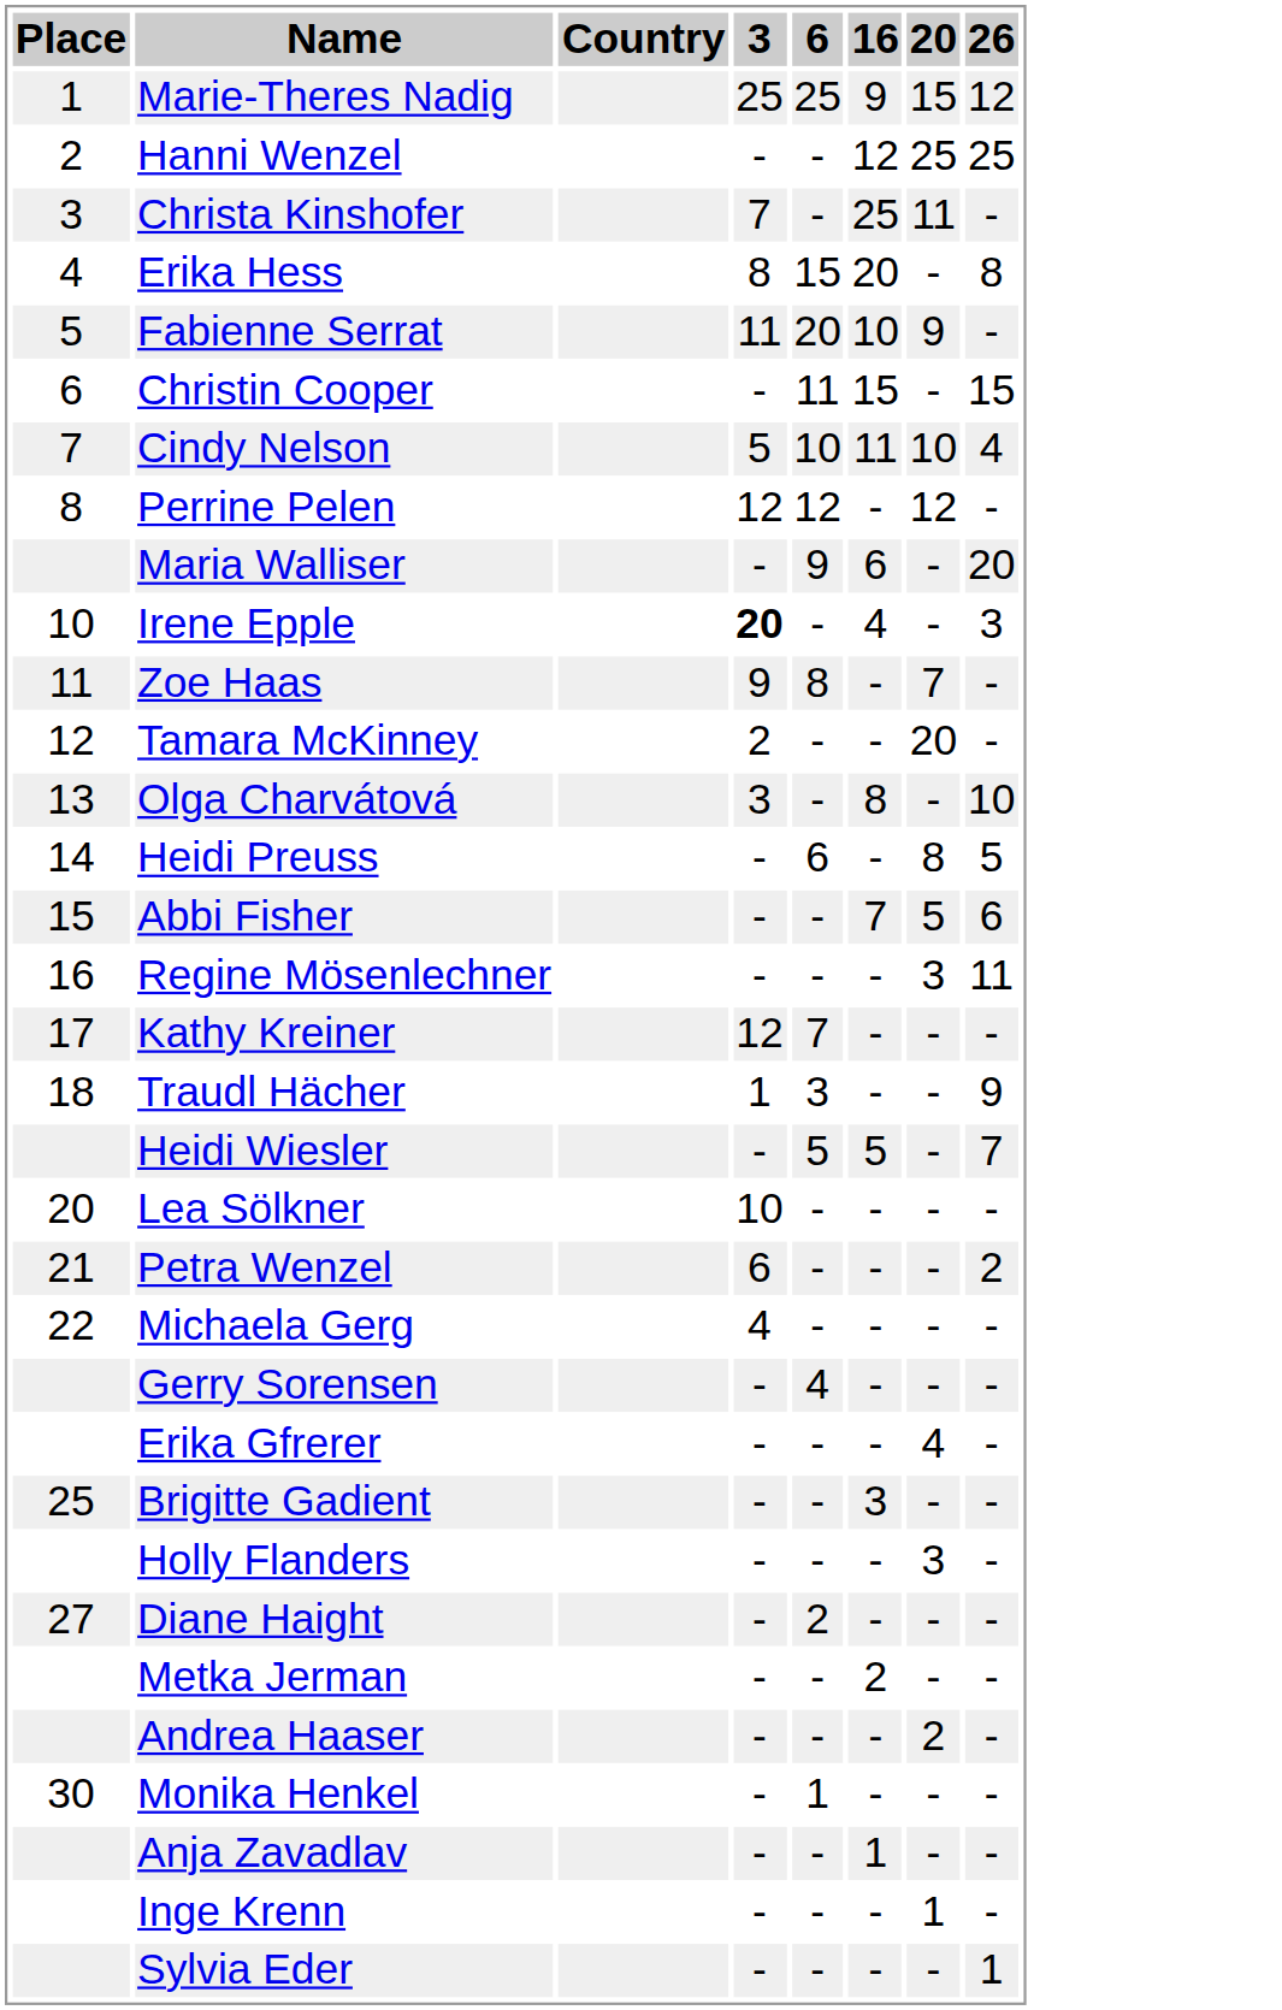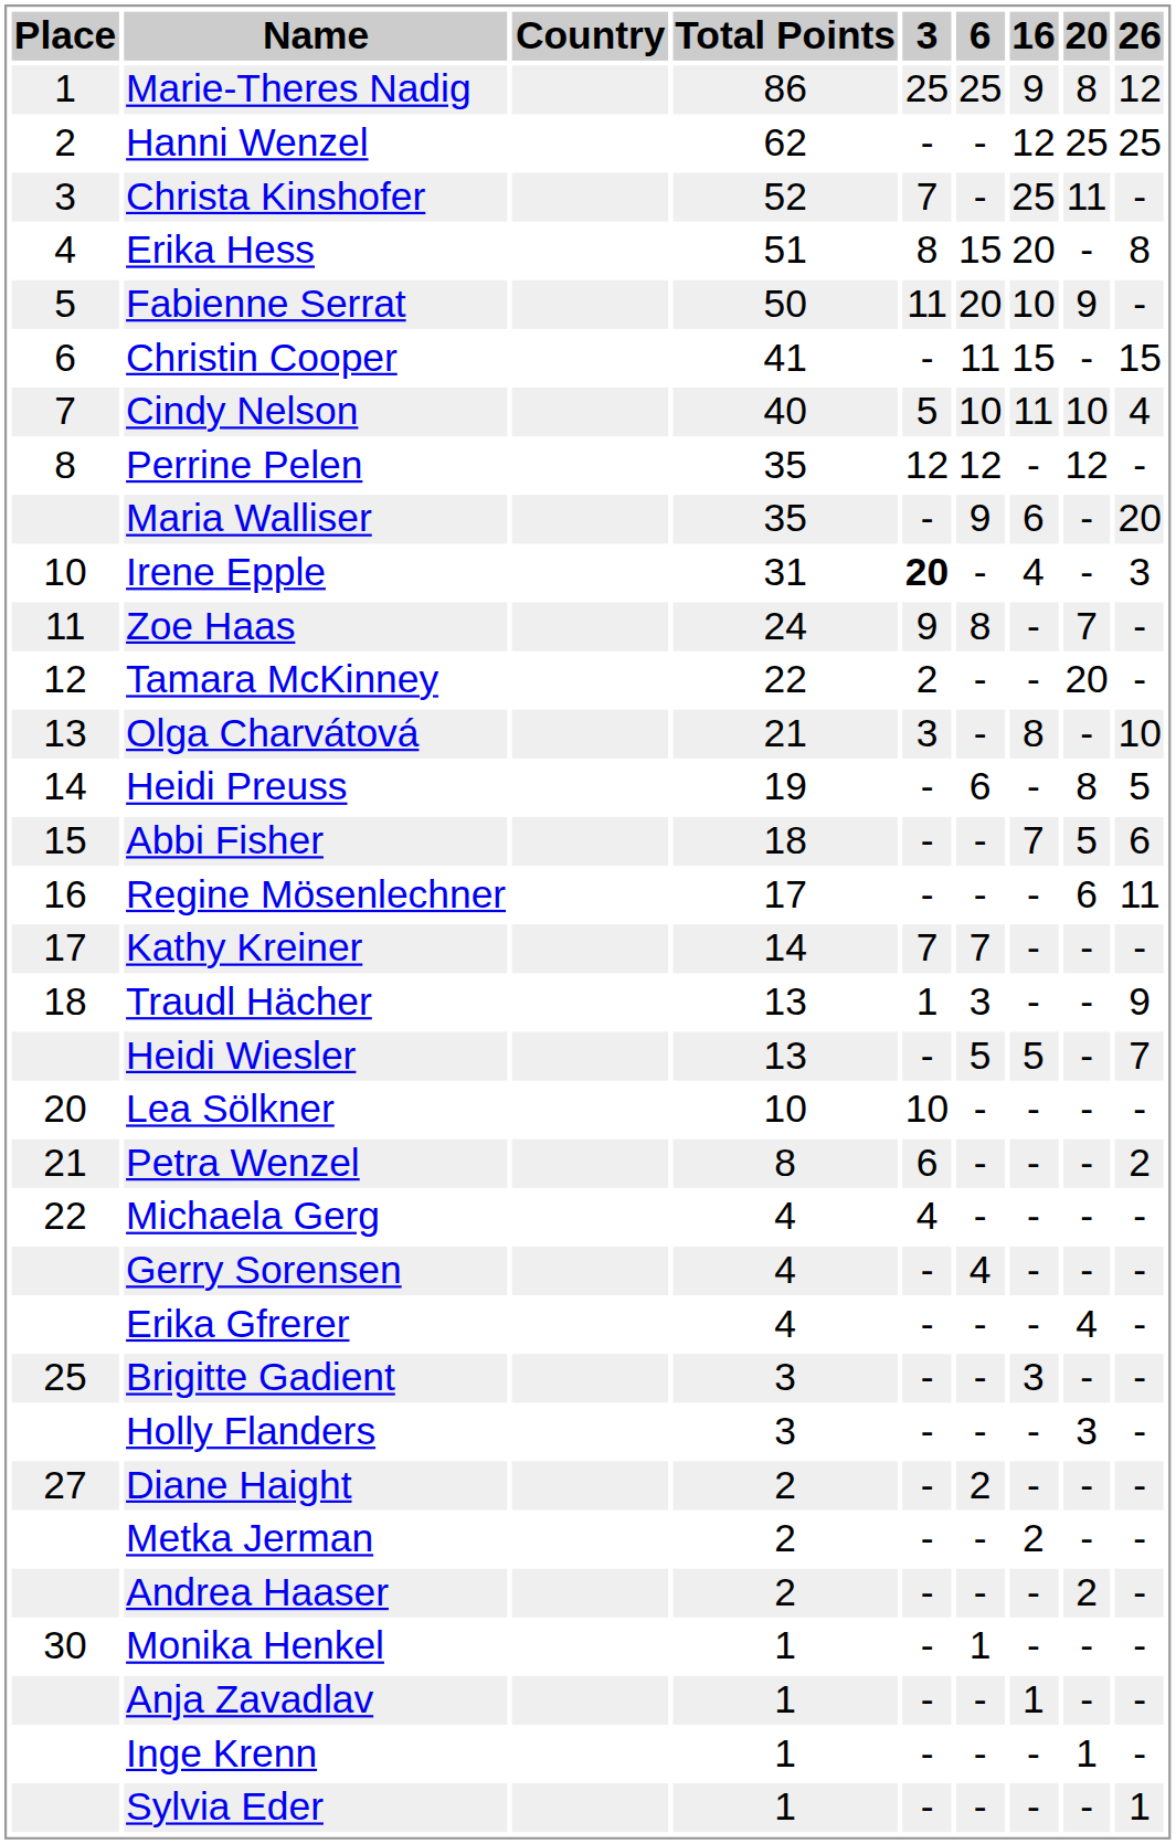+ column: Total Points | 86 | 62 | 52 | 51 | 50 | 41 | 40 | 35 | 35 | 31 | 24 | 22 | 21 | 19 | 18 | 17 | 14 | 13 | 13 | 10 | 8 | 4 | 4 | 4 | 3 | 3 | 2 | 2 | 2 | 1 | 1 | 1 | 1
Marie-Theres Nadig | 20: 15 -> 8
Regine Mösenlechner | 20: 3 -> 6
Kathy Kreiner | 3: 12 -> 7
